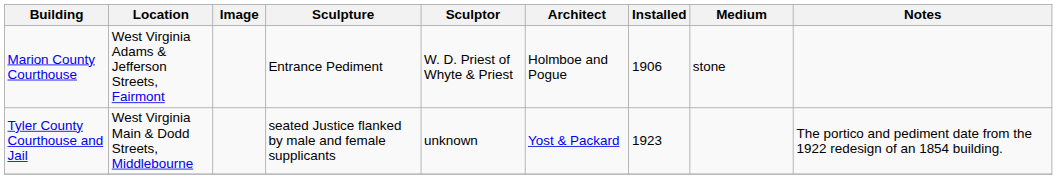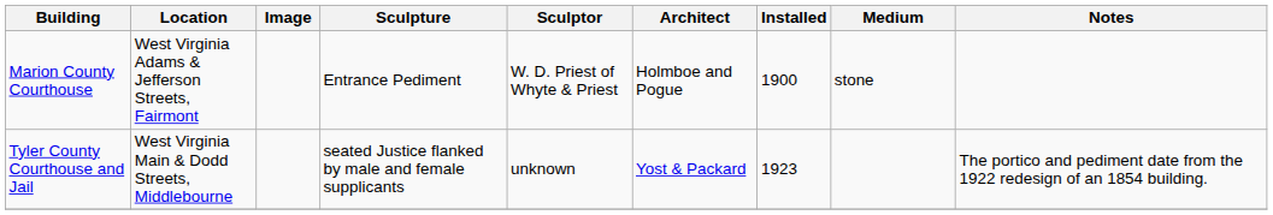Marion County Courthouse | Installed: 1906 -> 1900
